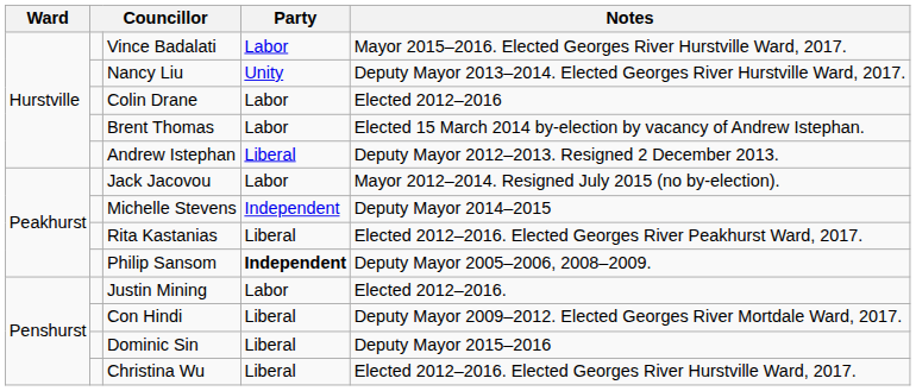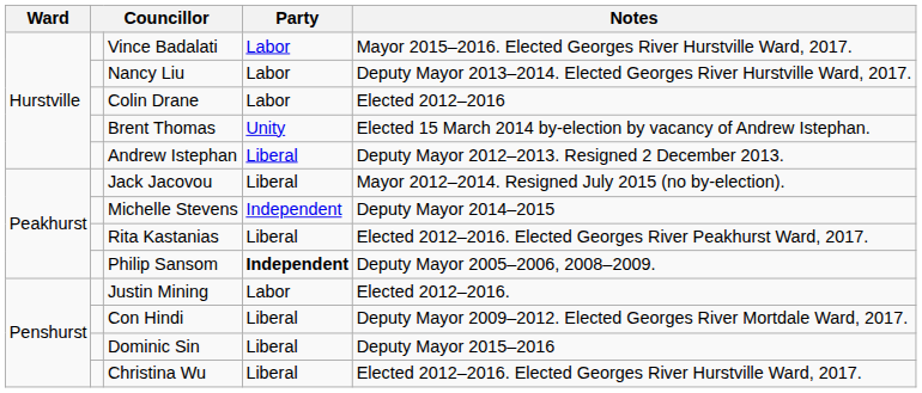Nancy Liu | Party: Unity -> Labor
Brent Thomas | Party: Labor -> Unity
Jack Jacovou | Party: Labor -> Liberal
